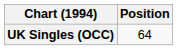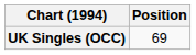UK Singles (OCC) | Position: 64 -> 69
